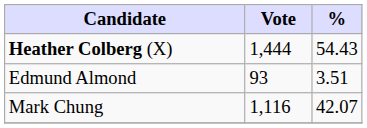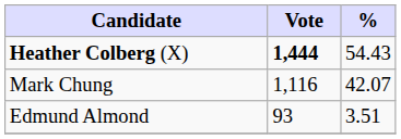Heather Colberg (X) | Vote: normal -> bold
rows swapped: Mark Chung <-> Edmund Almond
